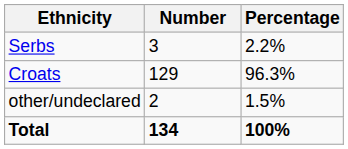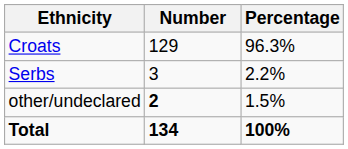rows swapped: Croats <-> Serbs
other/undeclared | Number: normal -> bold
